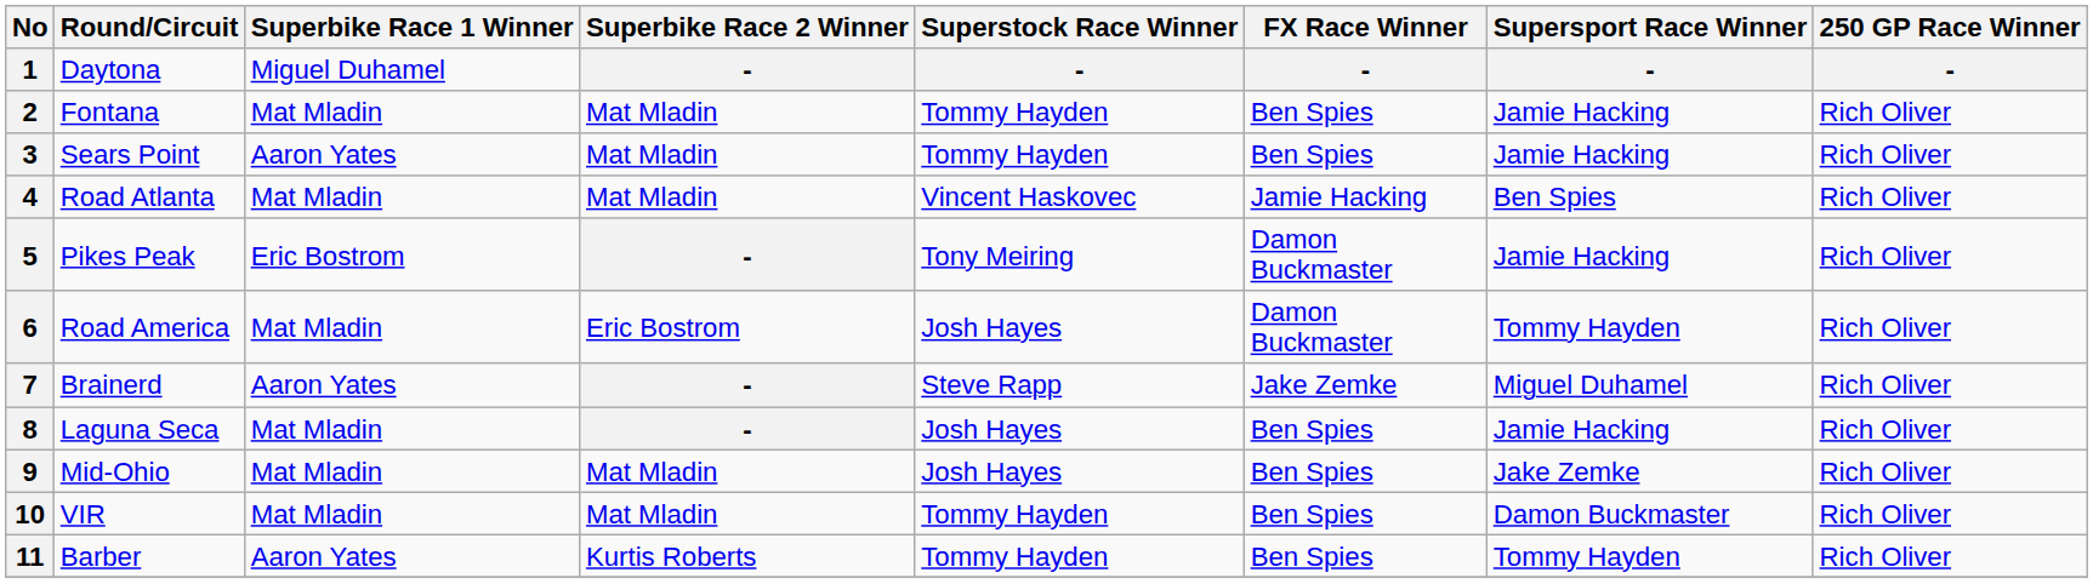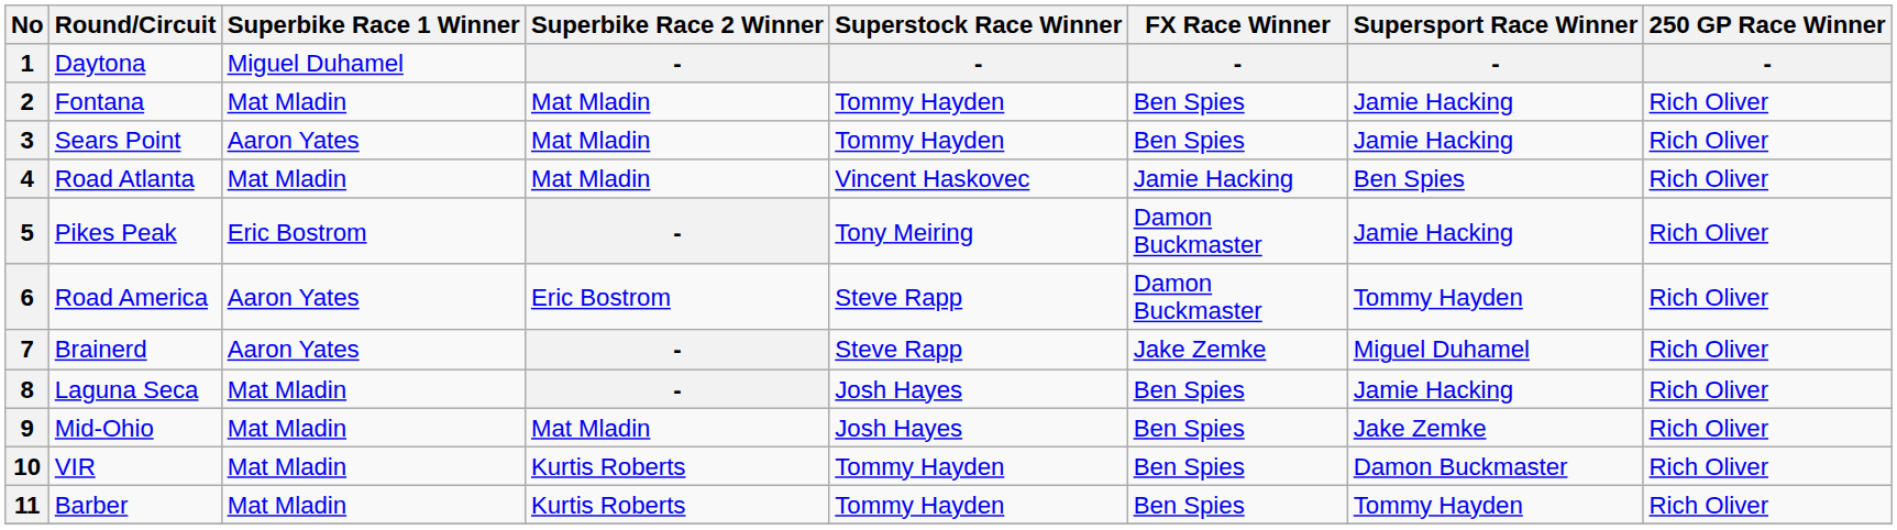6 | Superbike Race 1 Winner: Mat Mladin -> Aaron Yates
6 | Superstock Race Winner: Josh Hayes -> Steve Rapp
10 | Superbike Race 2 Winner: Mat Mladin -> Kurtis Roberts
11 | Superbike Race 1 Winner: Aaron Yates -> Mat Mladin
